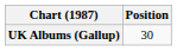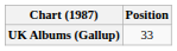UK Albums (Gallup) | Position: 30 -> 33
